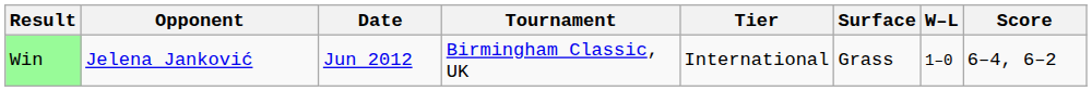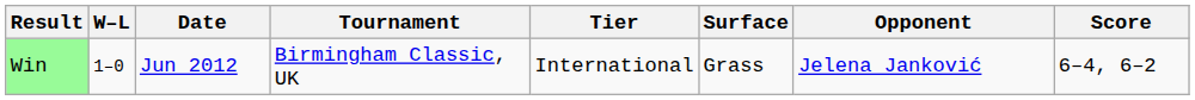columns swapped: W–L <-> Opponent
